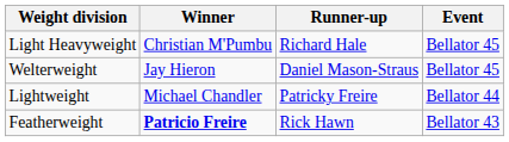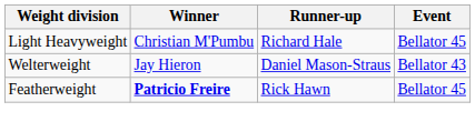Welterweight | Event: Bellator 45 -> Bellator 43
- row: Lightweight | Michael Chandler | Patricky Freire | Bellator 44
Featherweight | Event: Bellator 43 -> Bellator 45
